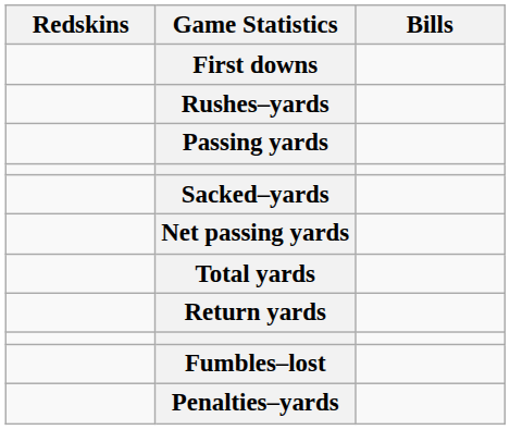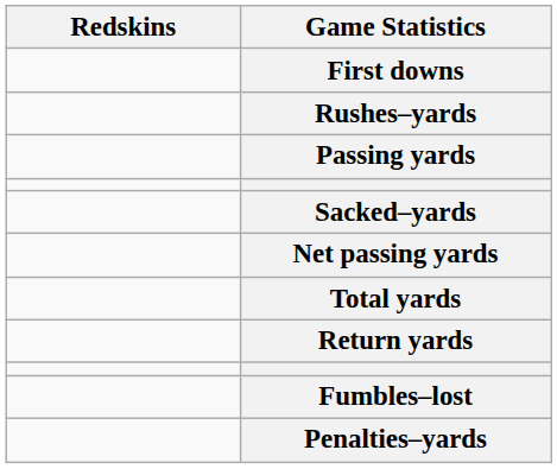- column: Bills
